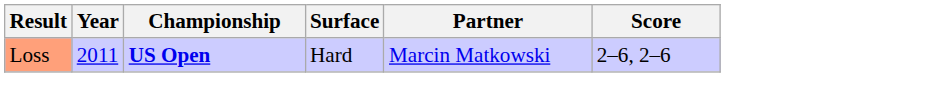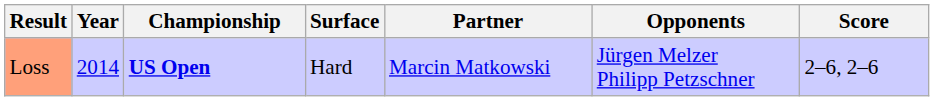+ column: Opponents | Jürgen Melzer Philipp Petzschner
Loss | Year: 2011 -> 2014
